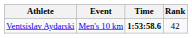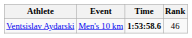Ventsislav Aydarski | Rank: 42 -> 46
